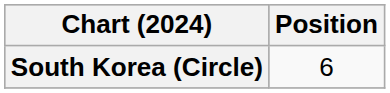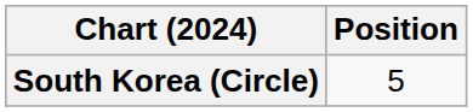South Korea (Circle) | Position: 6 -> 5
